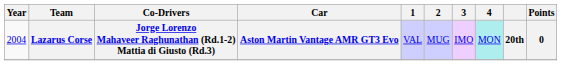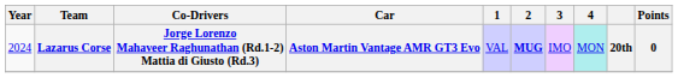Lazarus Corse | Year: 2004 -> 2024
Lazarus Corse | 2: normal -> bold
